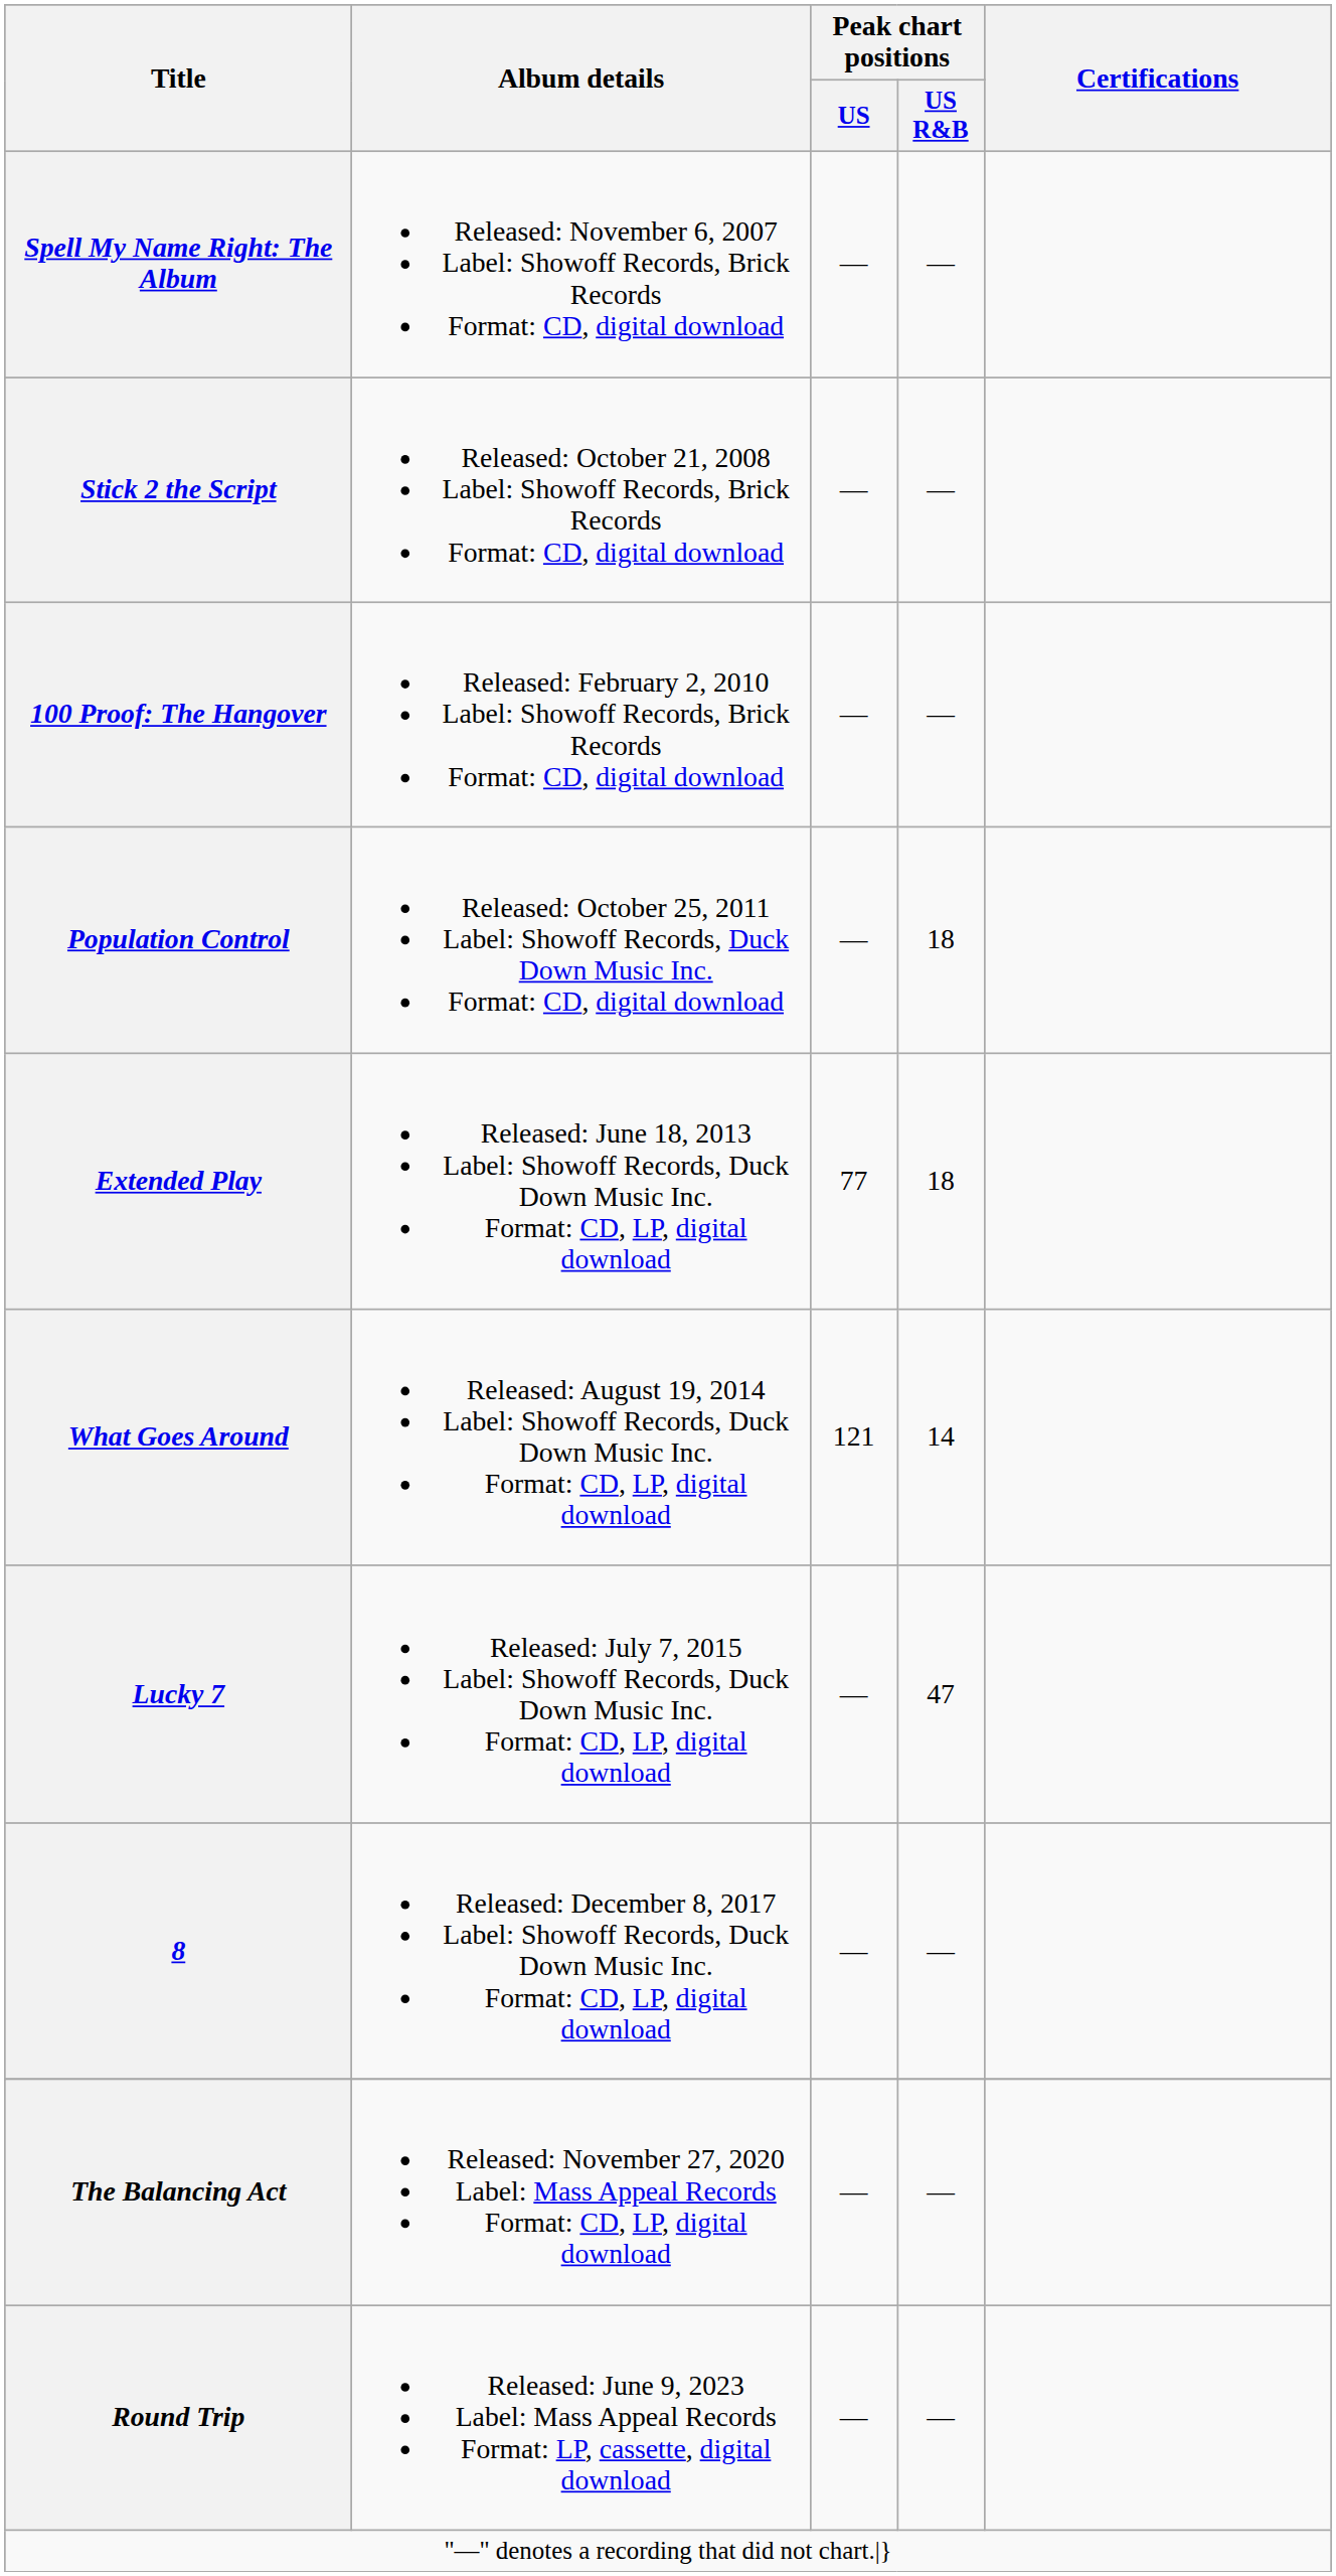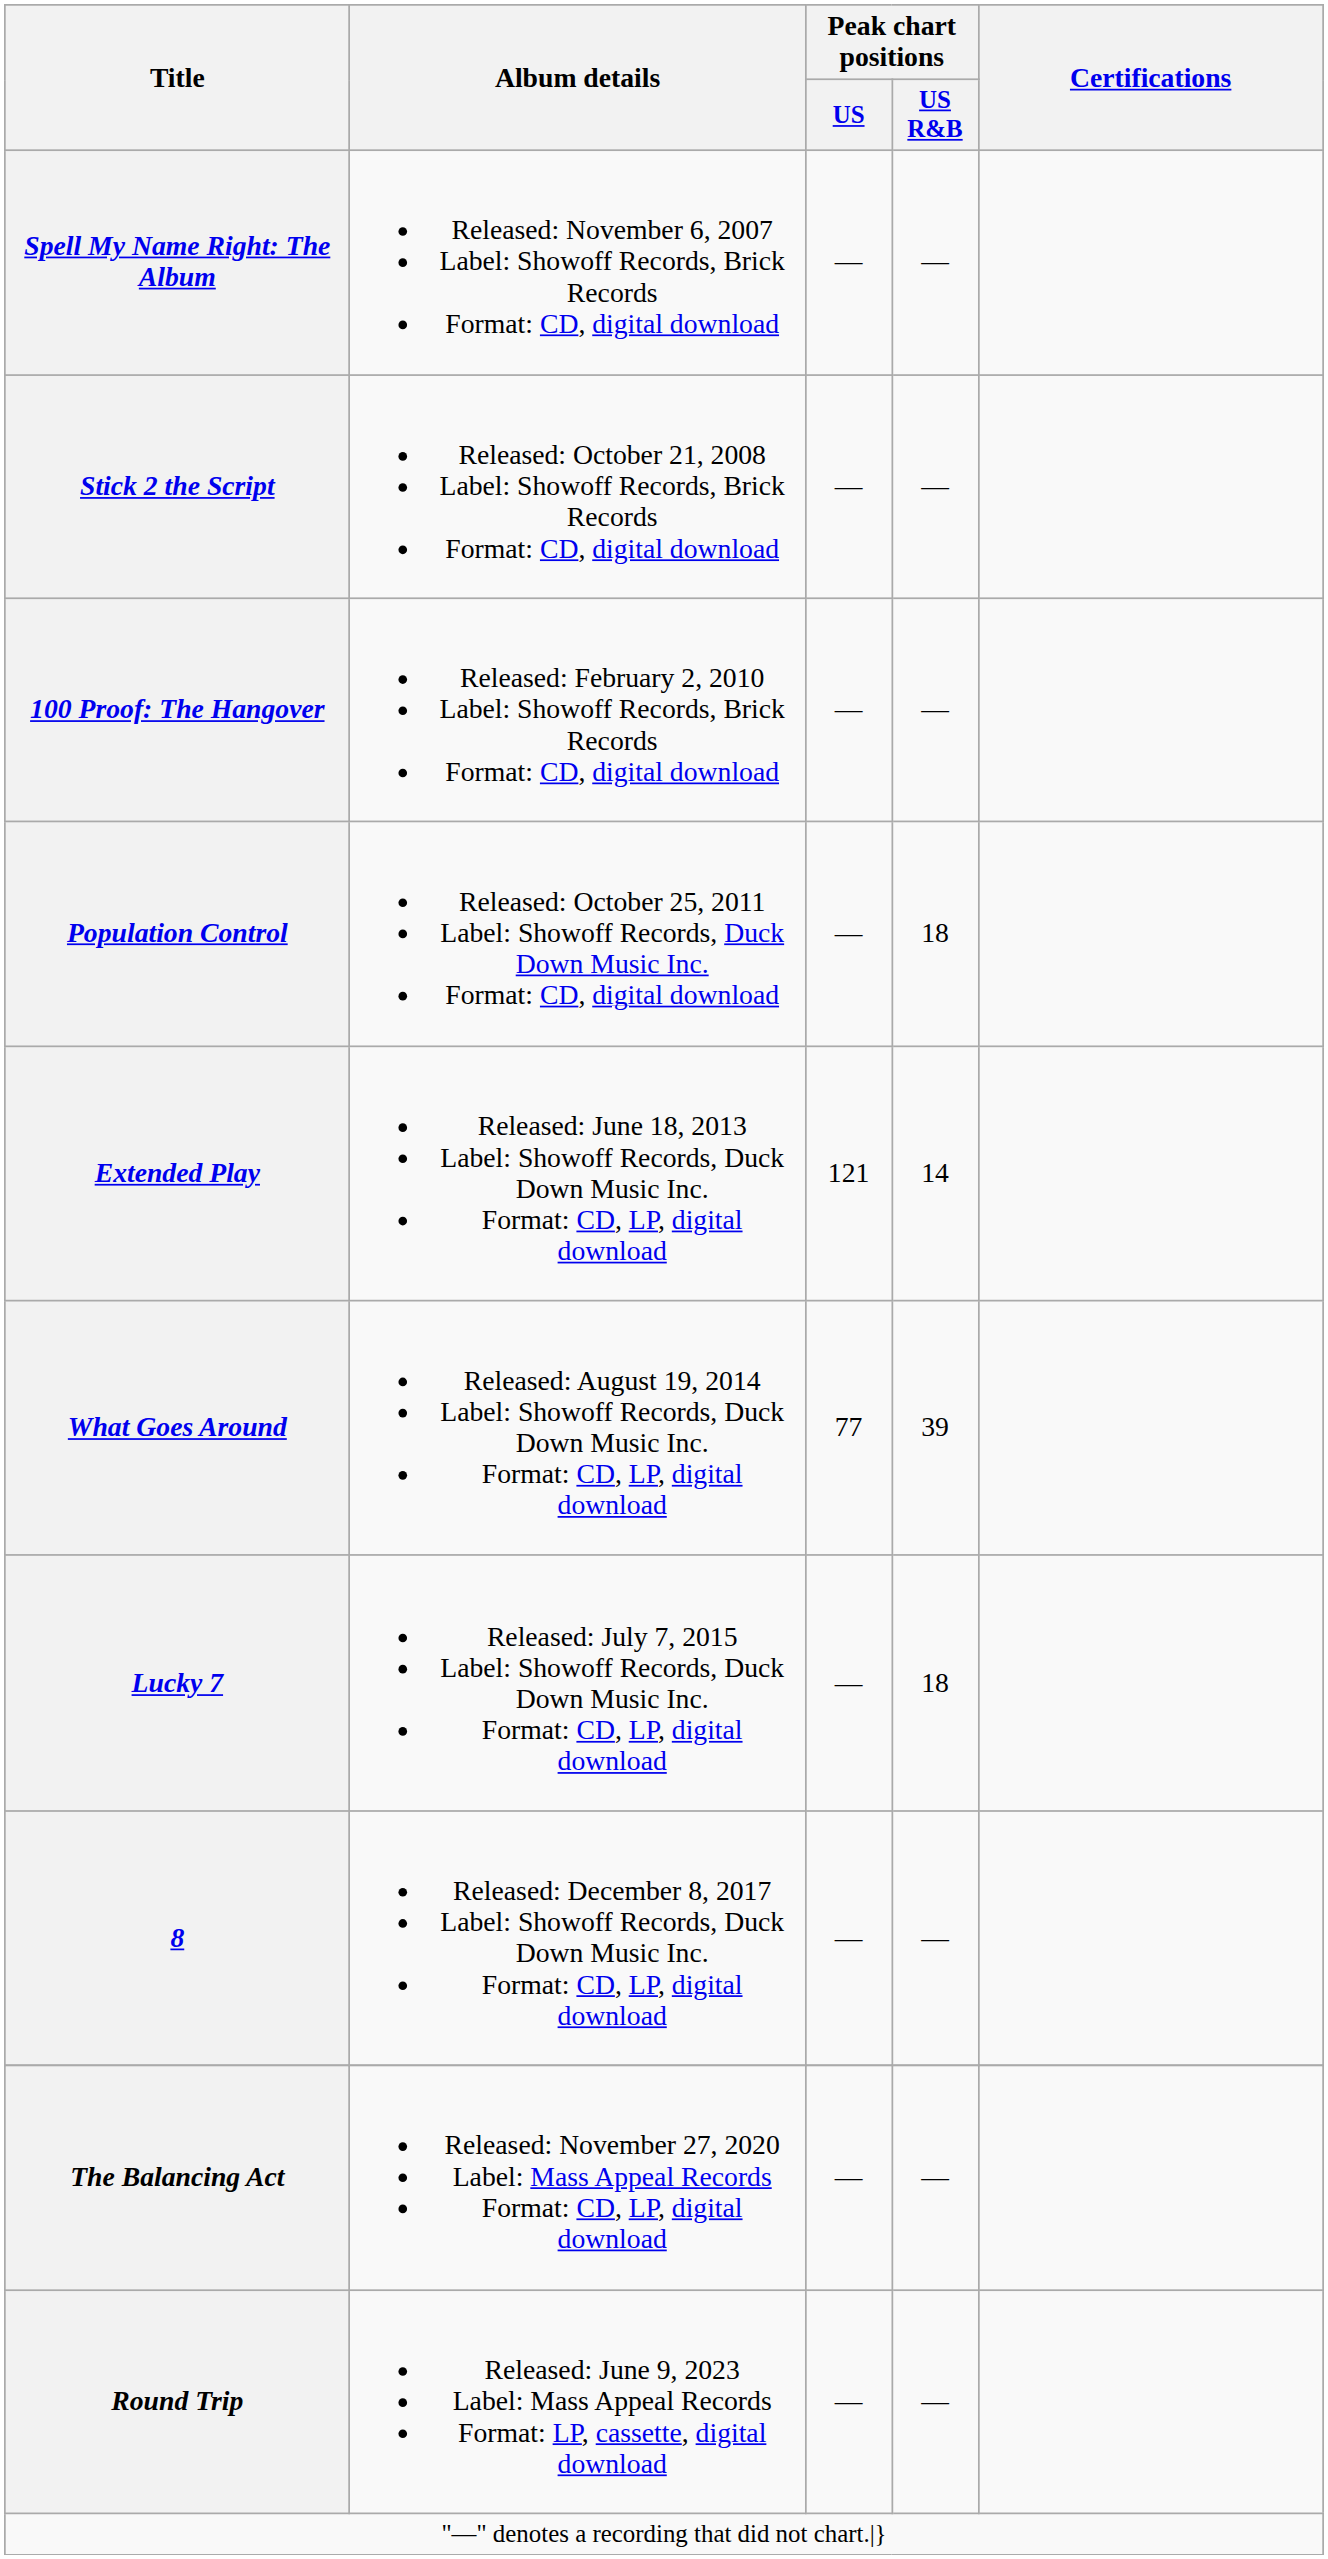Extended Play | Peak chart positions / US: 77 -> 121
Extended Play | Peak chart positions / US R&B: 18 -> 14
What Goes Around | Peak chart positions / US: 121 -> 77
What Goes Around | Peak chart positions / US R&B: 14 -> 39
Lucky 7 | Peak chart positions / US R&B: 47 -> 18
